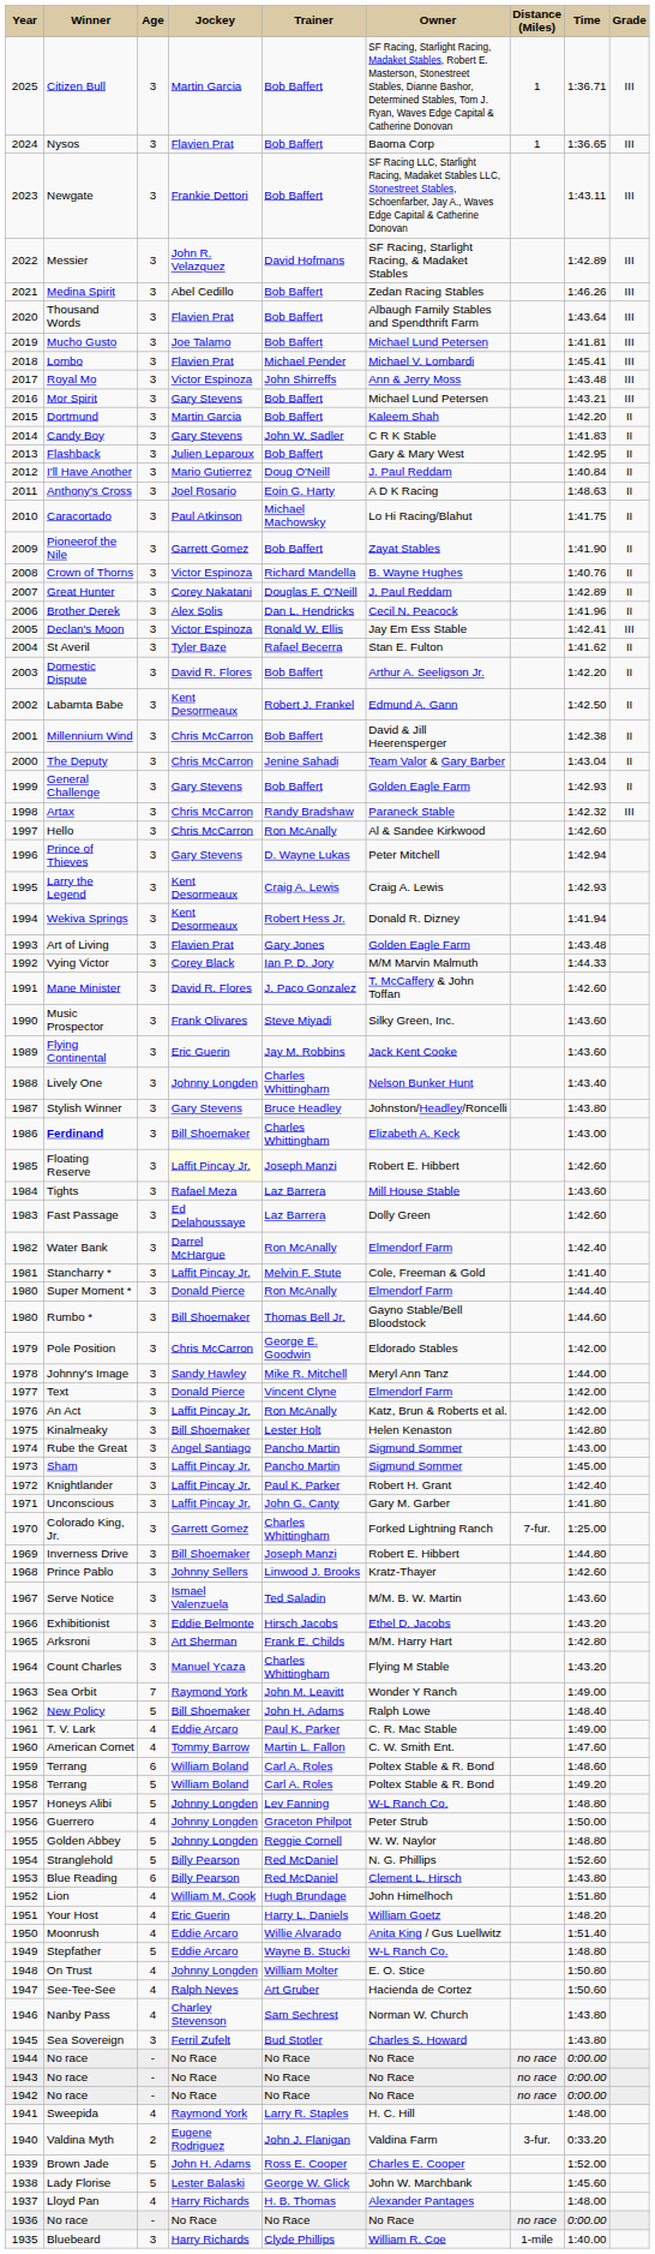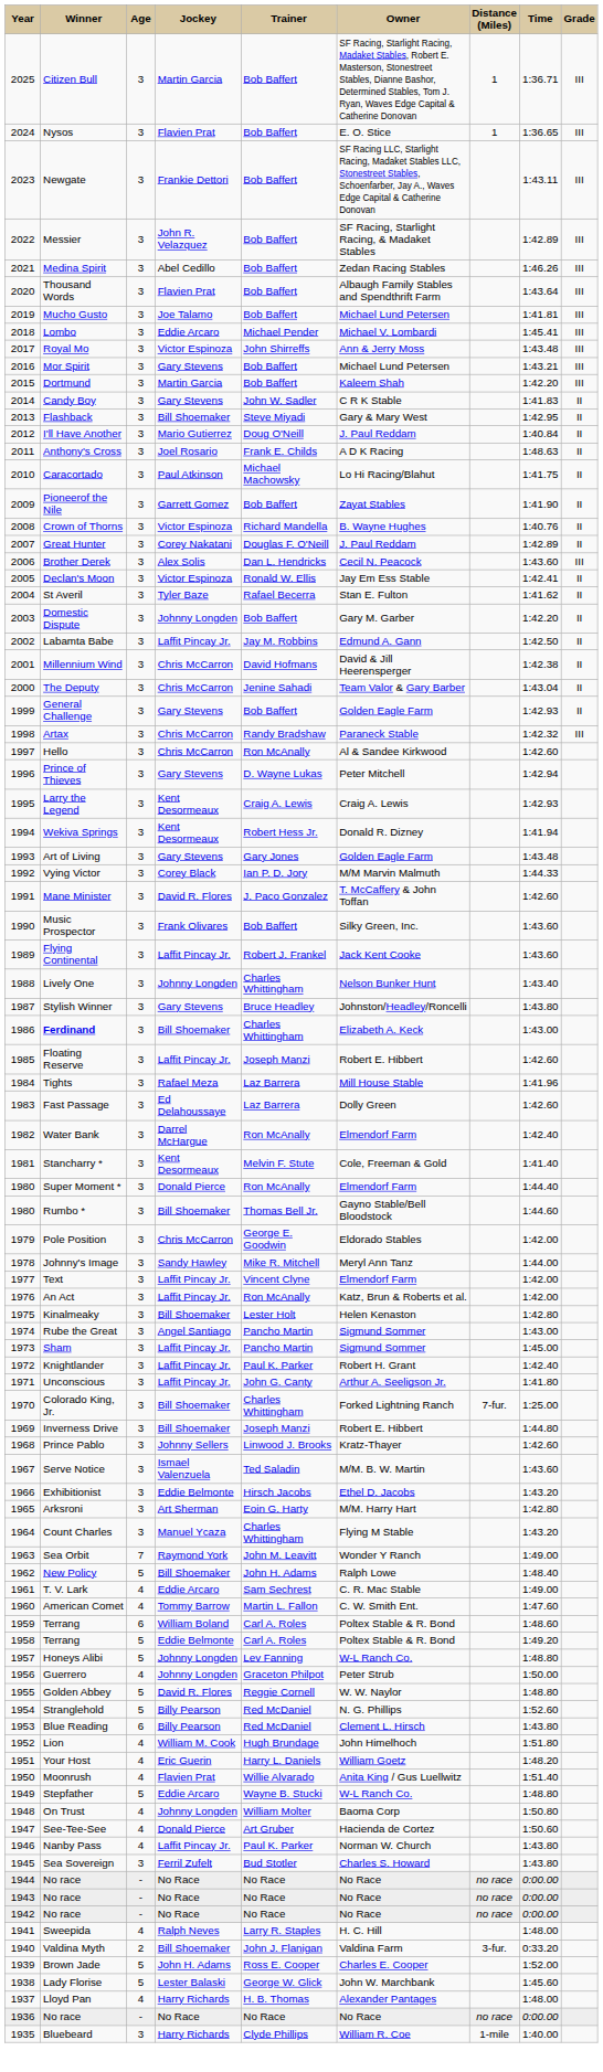Nysos | Owner: Baoma Corp -> E. O. Stice
Messier | Trainer: David Hofmans -> Bob Baffert
Lombo | Jockey: Flavien Prat -> Eddie Arcaro
Dortmund | Grade: II -> III
Flashback | Jockey: Julien Leparoux -> Bill Shoemaker
Flashback | Trainer: Bob Baffert -> Steve Miyadi
Anthony's Cross | Trainer: Eoin G. Harty -> Frank E. Childs
Brother Derek | Time: 1:41.96 -> 1:43.60
Brother Derek | Grade: II -> III
Declan's Moon | Grade: III -> II
Domestic Dispute | Jockey: David R. Flores -> Johnny Longden
Domestic Dispute | Owner: Arthur A. Seeligson Jr. -> Gary M. Garber
Labamta Babe | Jockey: Kent Desormeaux -> Laffit Pincay Jr.
Labamta Babe | Trainer: Robert J. Frankel -> Jay M. Robbins
Millennium Wind | Trainer: Bob Baffert -> David Hofmans
Art of Living | Jockey: Flavien Prat -> Gary Stevens
Music Prospector | Trainer: Steve Miyadi -> Bob Baffert
Flying Continental | Jockey: Eric Guerin -> Laffit Pincay Jr.
Flying Continental | Trainer: Jay M. Robbins -> Robert J. Frankel
Floating Reserve | Jockey: lightyellow background -> no background
Tights | Time: 1:43.60 -> 1:41.96
Stancharry * | Jockey: Laffit Pincay Jr. -> Kent Desormeaux
Text | Jockey: Donald Pierce -> Laffit Pincay Jr.
Unconscious | Owner: Gary M. Garber -> Arthur A. Seeligson Jr.
Colorado King, Jr. | Jockey: Garrett Gomez -> Bill Shoemaker
Arksroni | Trainer: Frank E. Childs -> Eoin G. Harty
T. V. Lark | Trainer: Paul K. Parker -> Sam Sechrest
1958 / Terrang | Jockey: William Boland -> Eddie Belmonte
Golden Abbey | Jockey: Johnny Longden -> David R. Flores
Moonrush | Jockey: Eddie Arcaro -> Flavien Prat
On Trust | Owner: E. O. Stice -> Baoma Corp
See-Tee-See | Jockey: Ralph Neves -> Donald Pierce
Nanby Pass | Jockey: Charley Stevenson -> Laffit Pincay Jr.
Nanby Pass | Trainer: Sam Sechrest -> Paul K. Parker
Sweepida | Jockey: Raymond York -> Ralph Neves
Valdina Myth | Jockey: Eugene Rodriguez -> Bill Shoemaker
